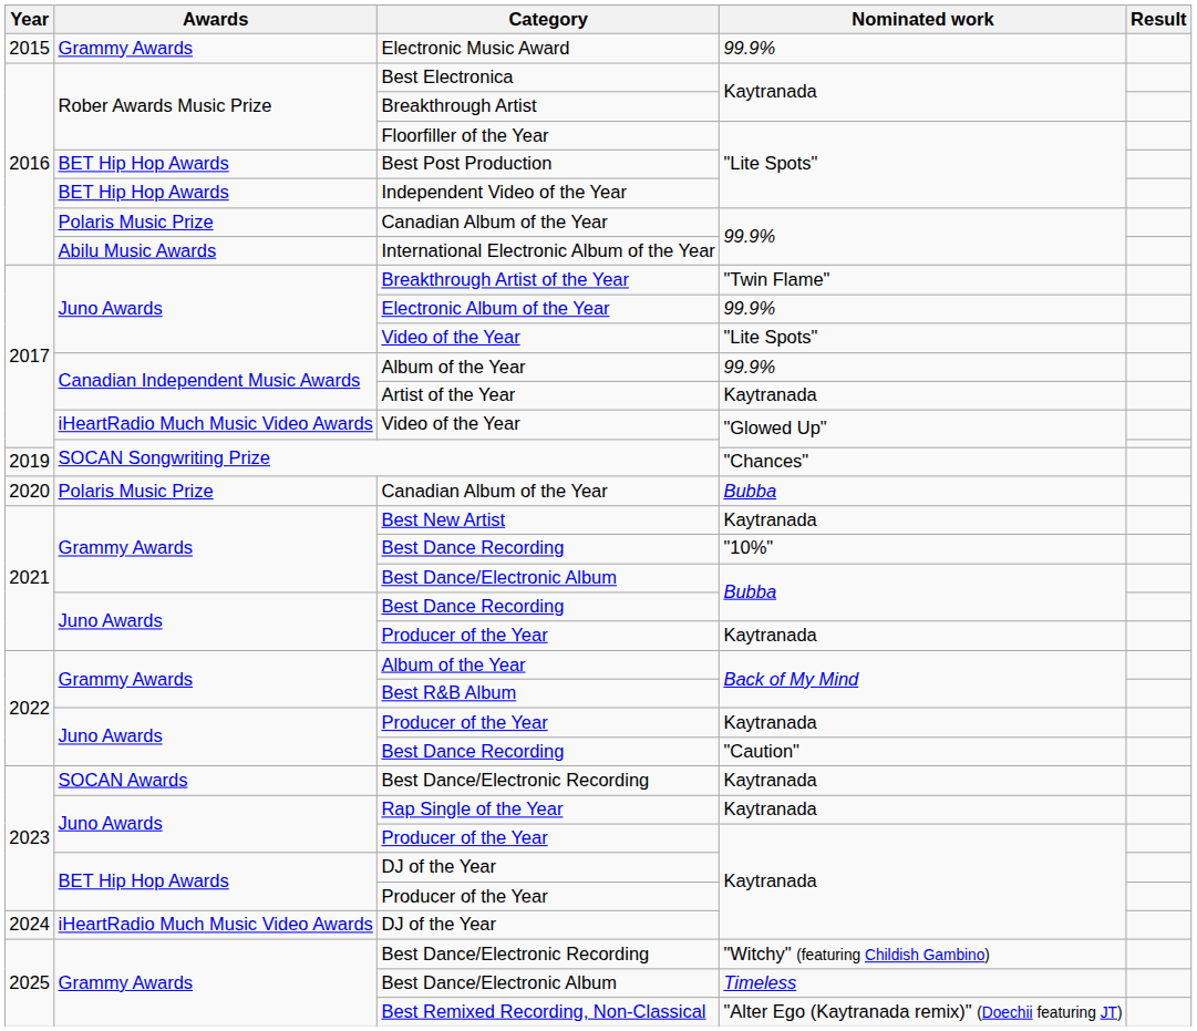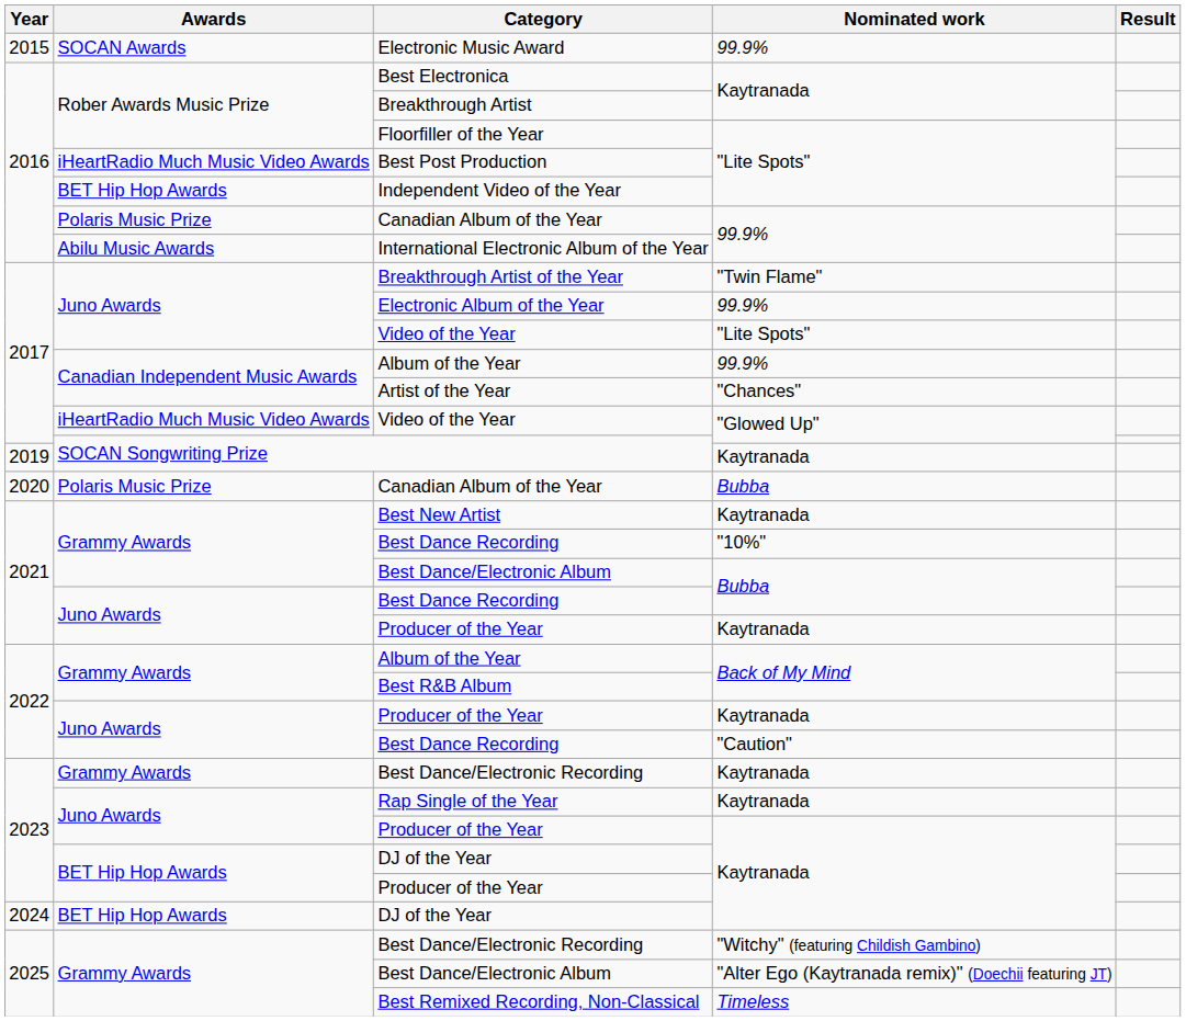Electronic Music Award | Awards: Grammy Awards -> SOCAN Awards
Best Post Production | Awards: BET Hip Hop Awards -> iHeartRadio Much Music Video Awards
Artist of the Year | Nominated work: Kaytranada -> "Chances"
2019 / SOCAN Songwriting Prize | Nominated work: "Chances" -> Kaytranada
2023 / Best Dance/Electronic Recording | Awards: SOCAN Awards -> Grammy Awards
2024 / DJ of the Year | Awards: iHeartRadio Much Music Video Awards -> BET Hip Hop Awards
2025 / Best Dance/Electronic Album | Nominated work: Timeless -> "Alter Ego (Kaytranada remix)" (Doechii featuring JT)
Best Remixed Recording, Non-Classical | Nominated work: "Alter Ego (Kaytranada remix)" (Doechii featuring JT) -> Timeless
